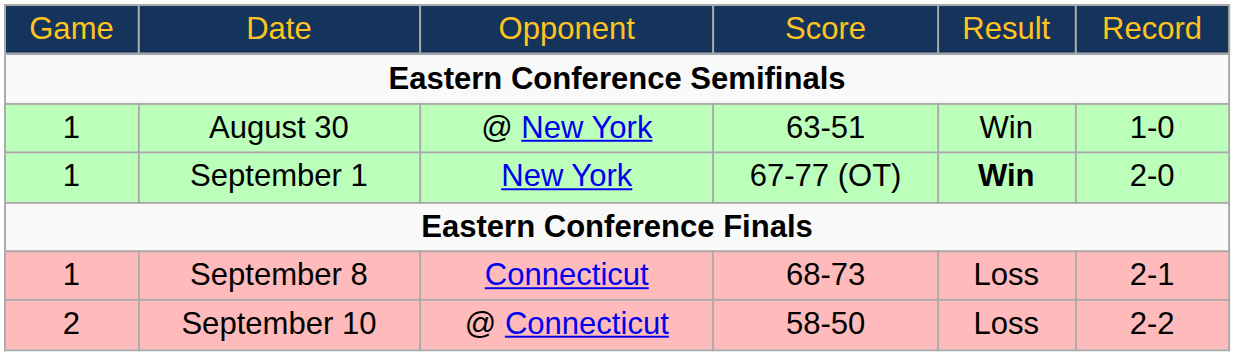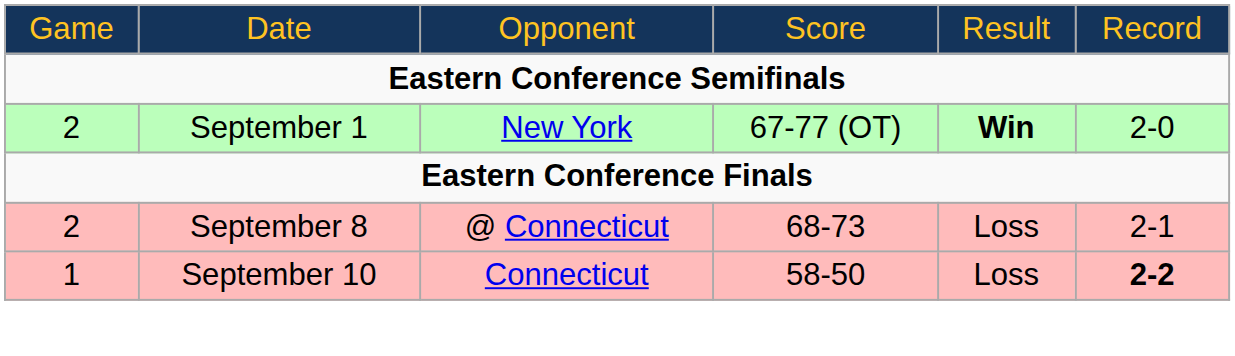- row: 1 | August 30 | @ New York | 63-51 | Win | 1-0
September 1 | column 1: 1 -> 2
September 8 | column 1: 1 -> 2
September 8 | column 3: Connecticut -> @ Connecticut
September 10 | column 1: 2 -> 1
September 10 | column 3: @ Connecticut -> Connecticut
September 10 | column 6: normal -> bold
